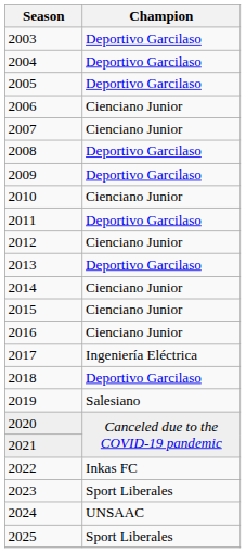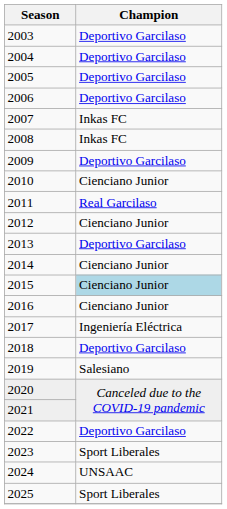2006 | Champion: Cienciano Junior -> Deportivo Garcilaso
2007 | Champion: Cienciano Junior -> Inkas FC
2008 | Champion: Deportivo Garcilaso -> Inkas FC
2011 | Champion: Deportivo Garcilaso -> Real Garcilaso
2015 | Champion: no background -> lightblue background
2022 | Champion: Inkas FC -> Deportivo Garcilaso
